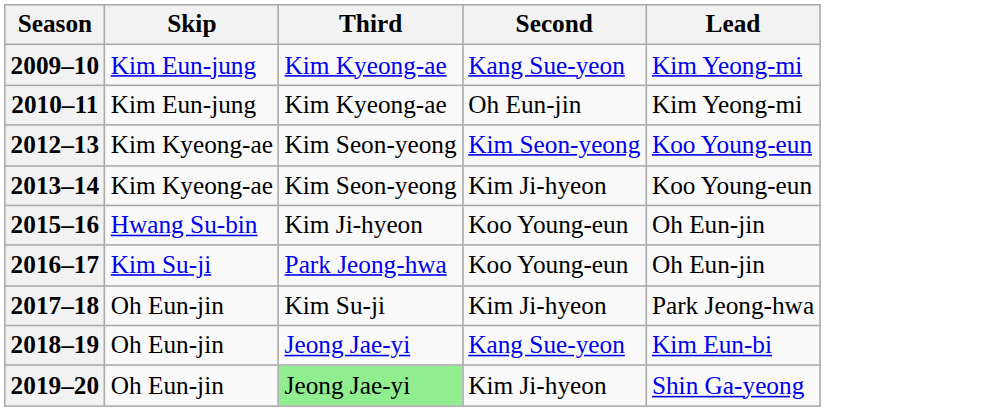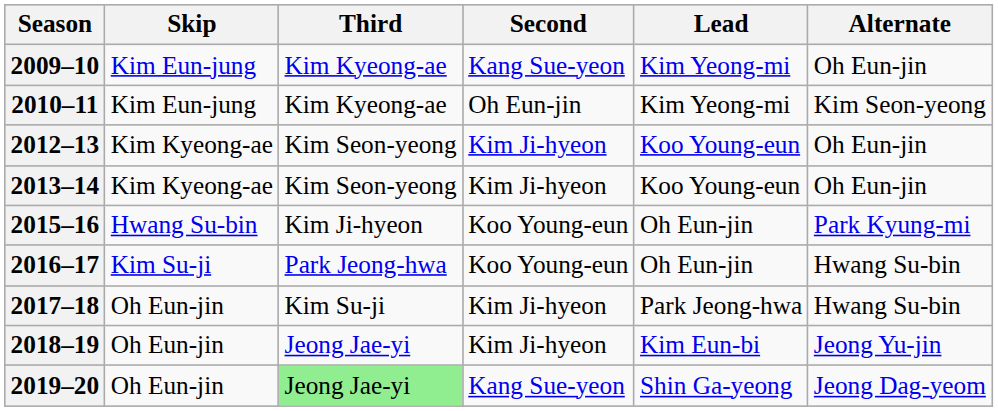+ column: Alternate | Oh Eun-jin | Kim Seon-yeong | Oh Eun-jin | Oh Eun-jin | Park Kyung-mi | Hwang Su-bin | Hwang Su-bin | Jeong Yu-jin | Jeong Dag-yeom
2012–13 | Second: Kim Seon-yeong -> Kim Ji-hyeon
2018–19 | Second: Kang Sue-yeon -> Kim Ji-hyeon
2019–20 | Second: Kim Ji-hyeon -> Kang Sue-yeon
